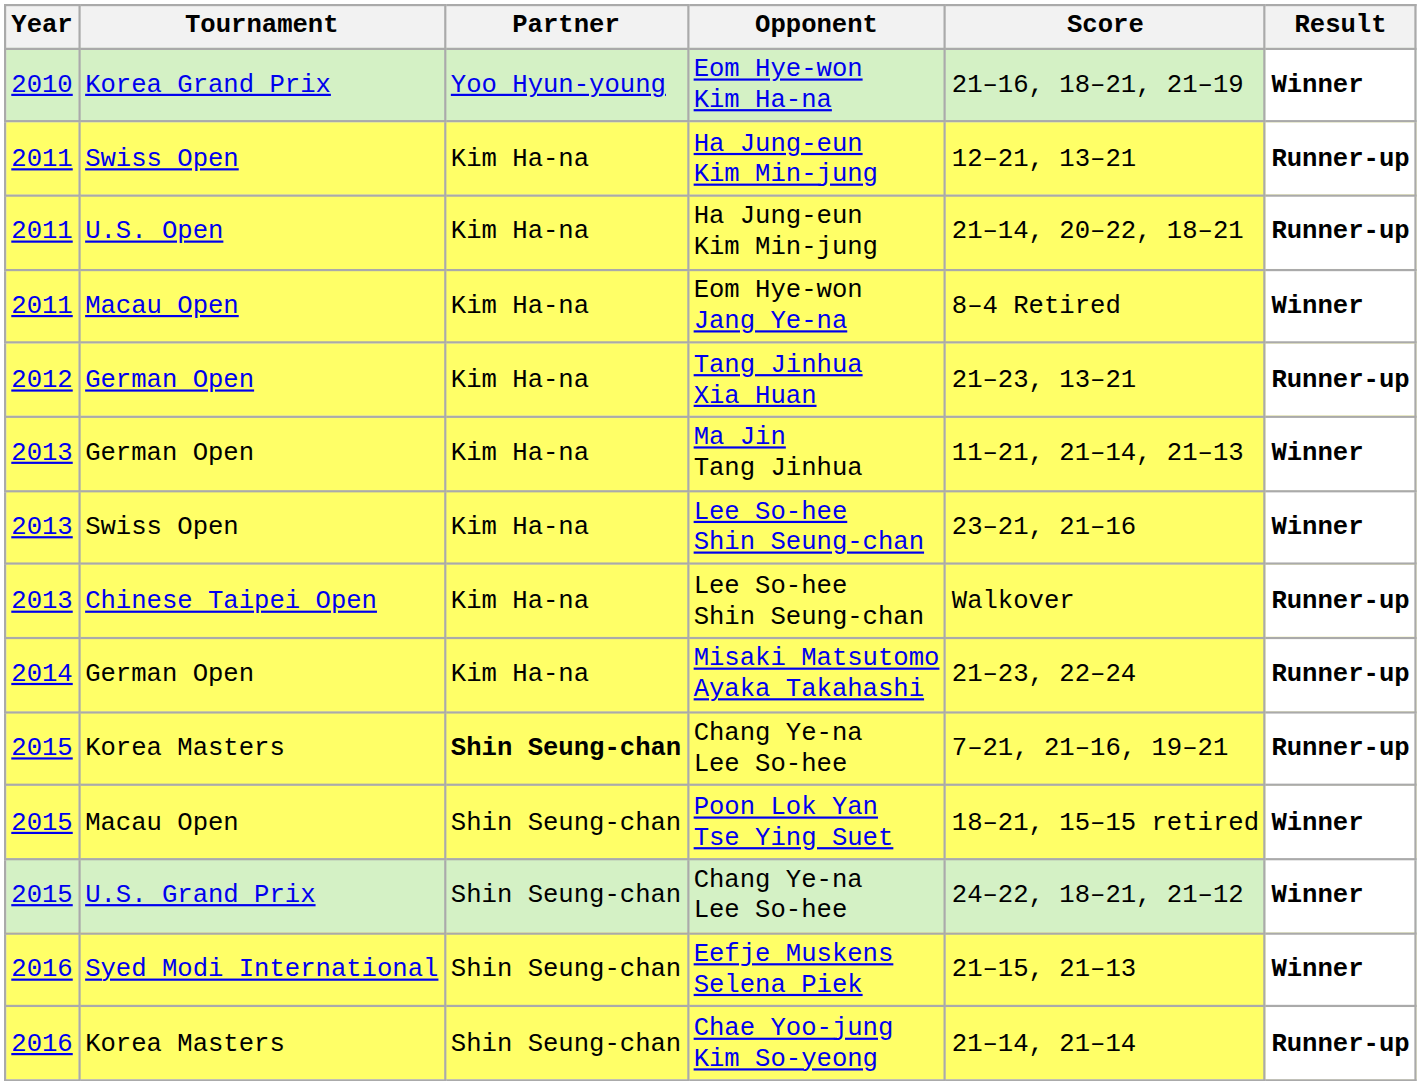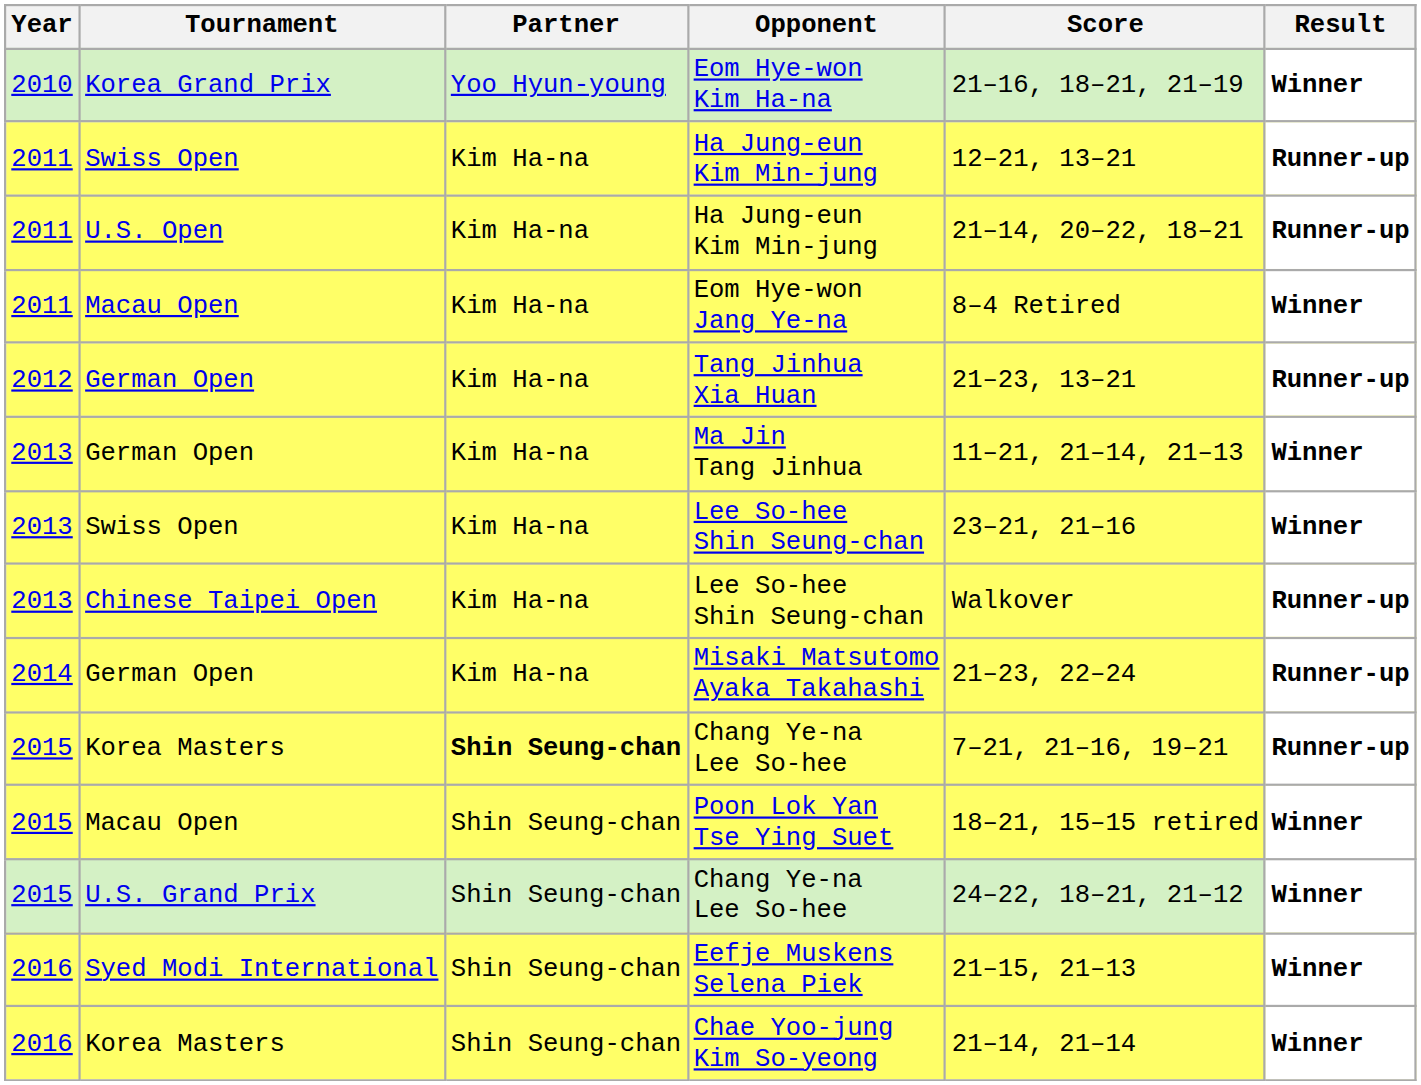Chae Yoo-jung Kim So-yeong | Result: Runner-up -> Winner
